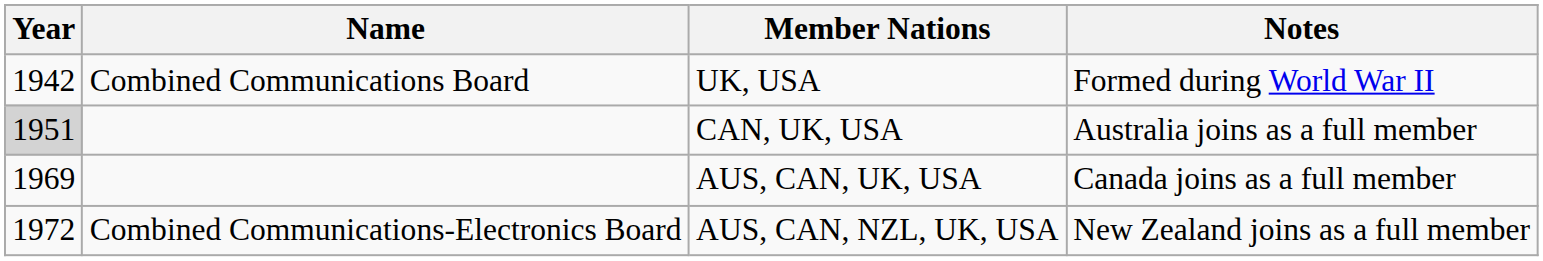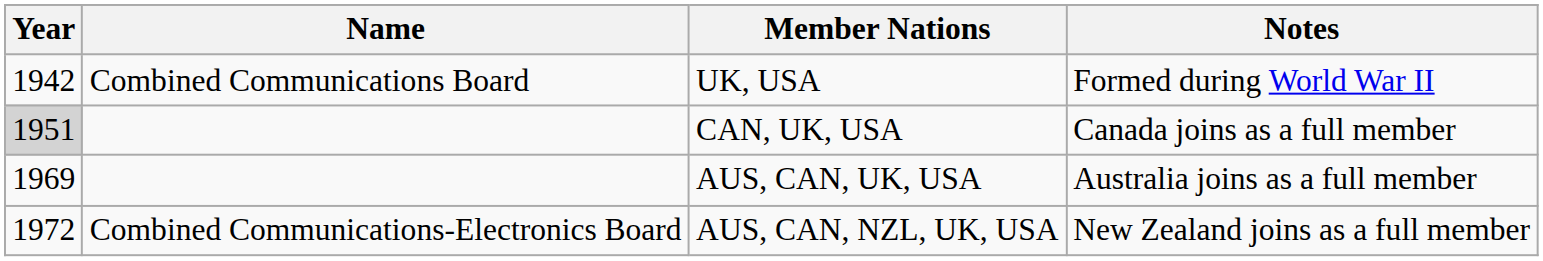CAN, UK, USA | Notes: Australia joins as a full member -> Canada joins as a full member
AUS, CAN, UK, USA | Notes: Canada joins as a full member -> Australia joins as a full member
